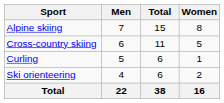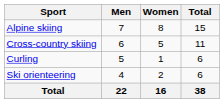columns swapped: Women <-> Total
